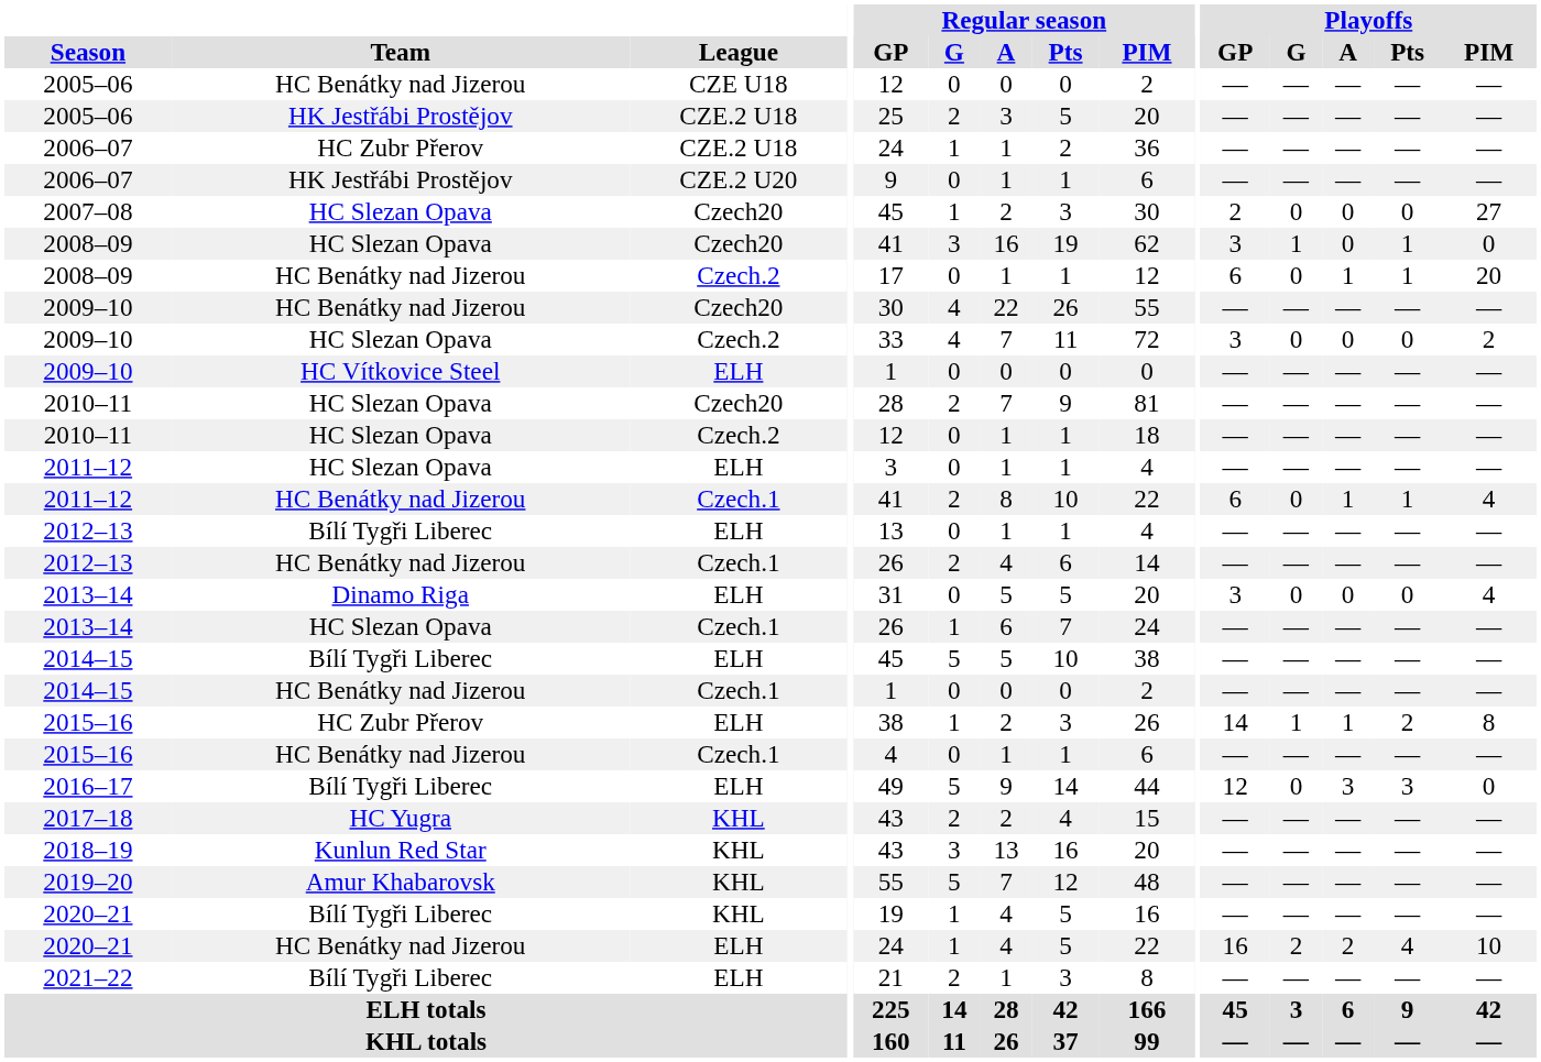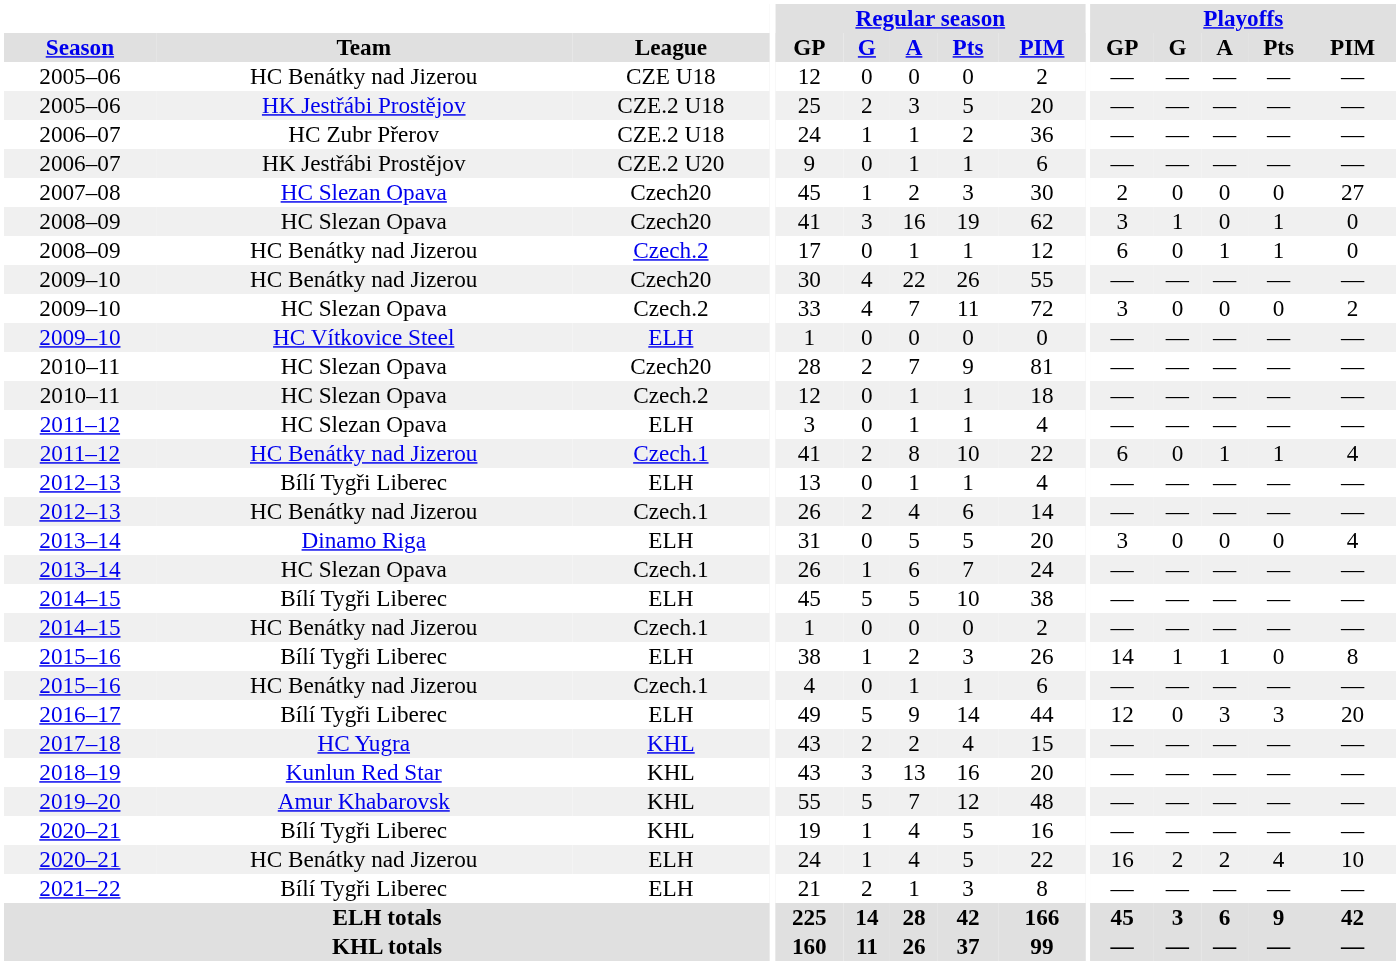2008–09 / Czech.2 | Playoffs / PIM: 20 -> 0
2015–16 / ELH | Team: HC Zubr Přerov -> Bílí Tygři Liberec
2015–16 / ELH | Playoffs / Pts: 2 -> 0
2016–17 | Playoffs / PIM: 0 -> 20
